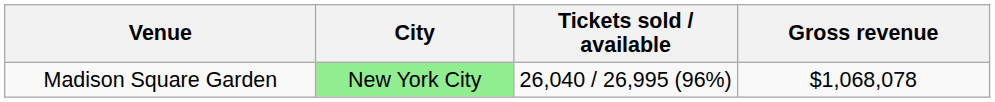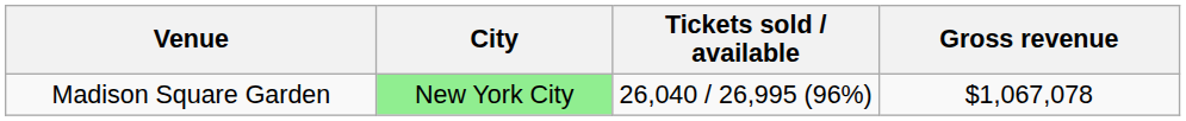Madison Square Garden | Gross revenue: $1,068,078 -> $1,067,078
